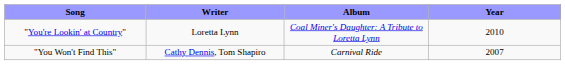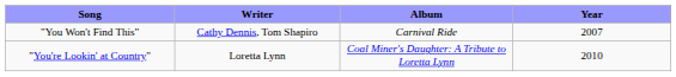rows swapped: "You Won't Find This" <-> "You're Lookin' at Country"
